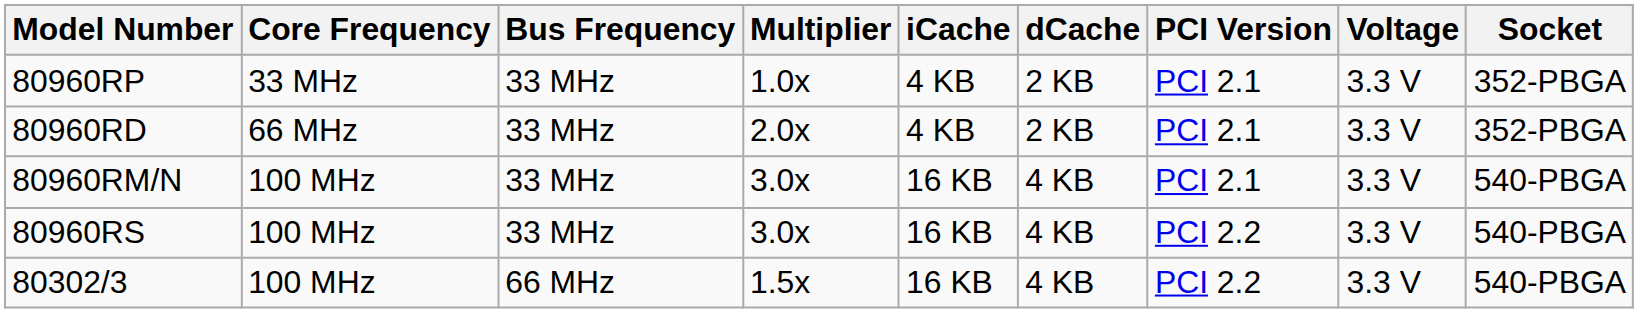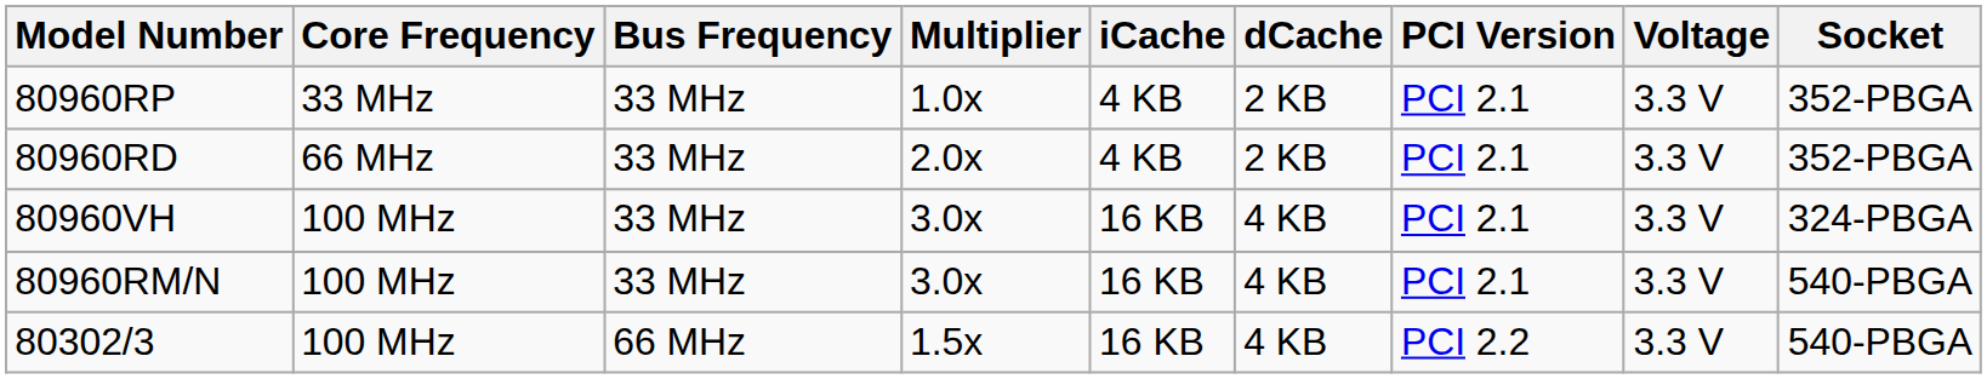+ row: 80960VH | 100 MHz | 33 MHz | 3.0x | 16 KB | 4 KB | PCI 2.1 | 3.3 V | 324-PBGA
- row: 80960RS | 100 MHz | 33 MHz | 3.0x | 16 KB | 4 KB | PCI 2.2 | 3.3 V | 540-PBGA
